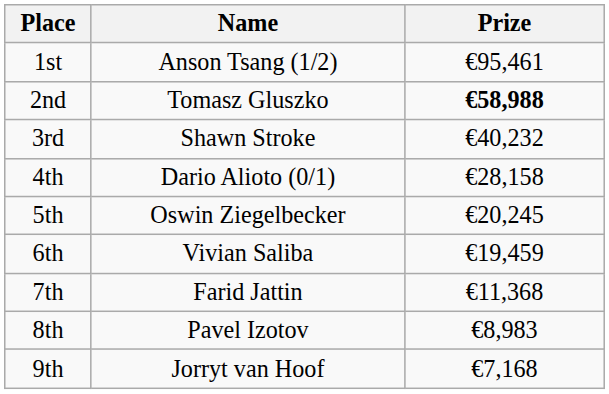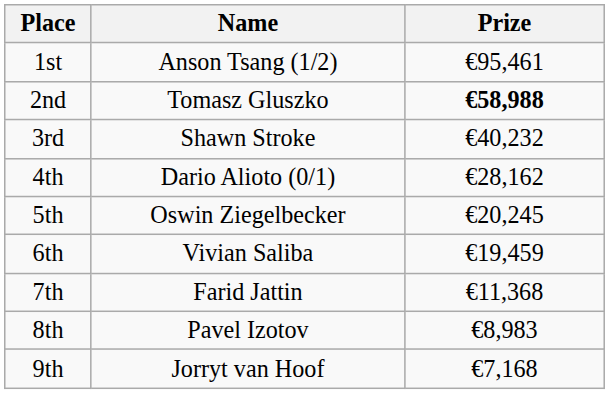4th | Prize: €28,158 -> €28,162
